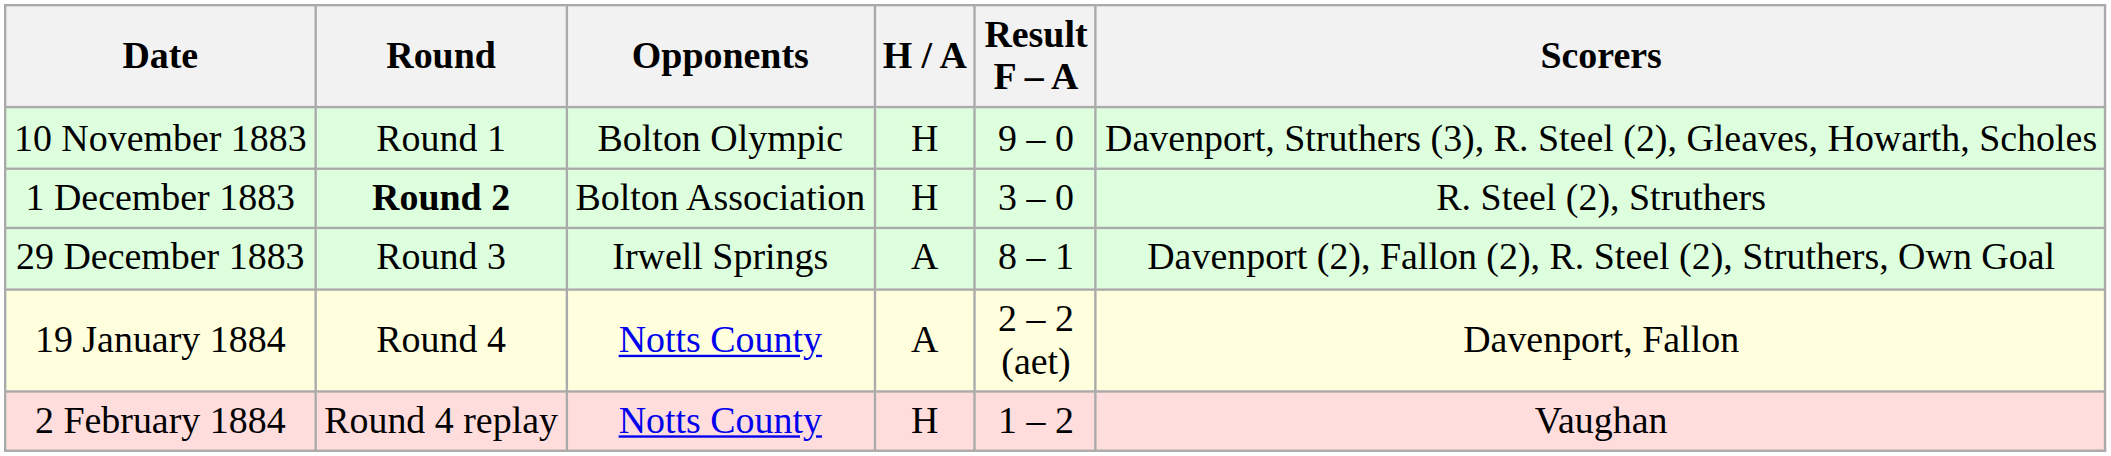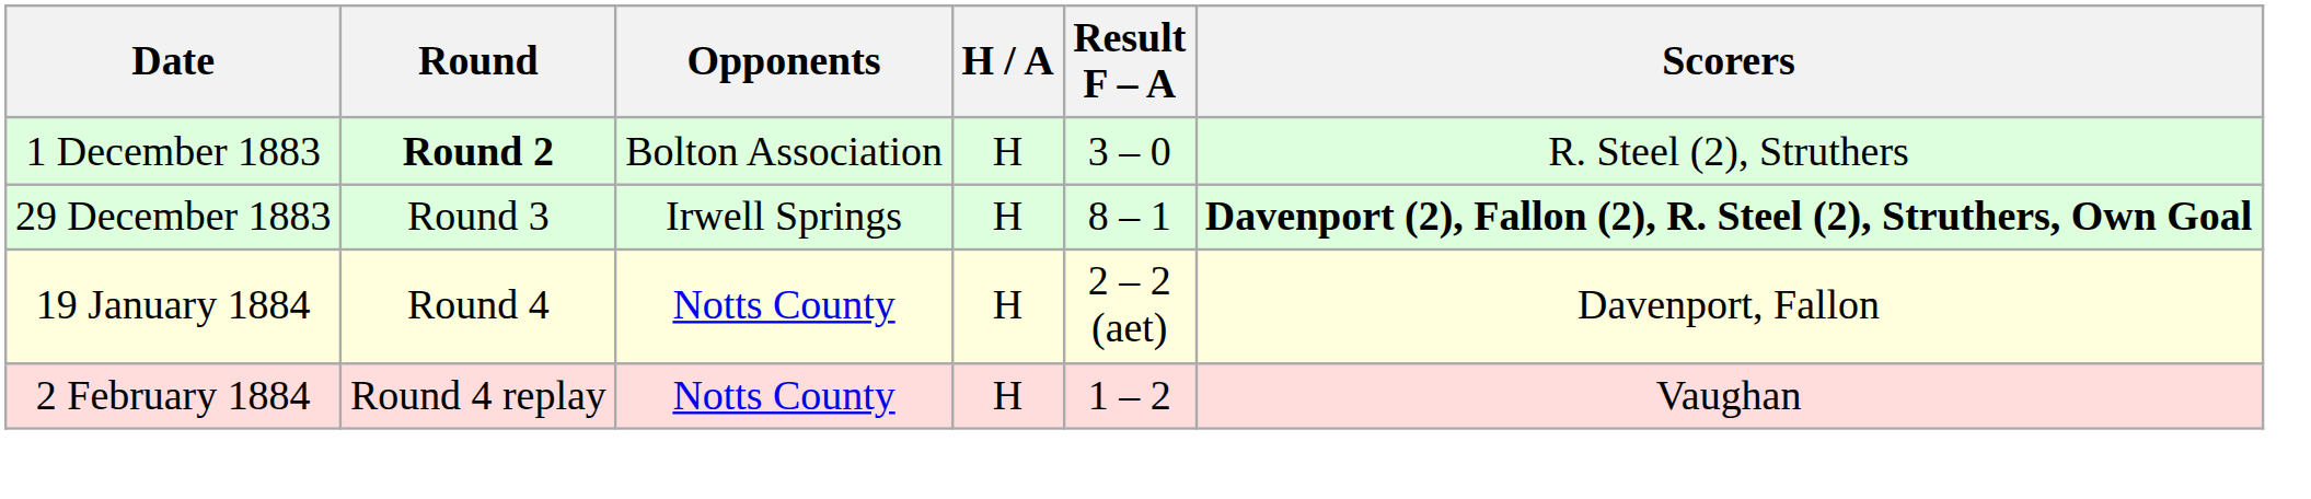- row: 10 November 1883 | Round 1 | Bolton Olympic | H | 9 – 0 | Davenport, Struthers (3), R. Steel (2), Gleaves, Howarth, Scholes
29 December 1883 | H / A: A -> H
29 December 1883 | Scorers: normal -> bold
19 January 1884 | H / A: A -> H
